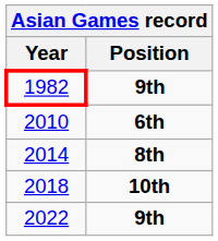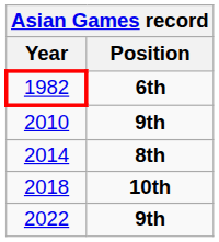1982 | Position: 9th -> 6th
2010 | Position: 6th -> 9th
